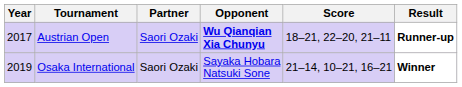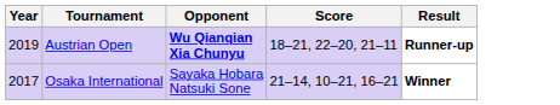- column: Partner | Saori Ozaki | Saori Ozaki
Austrian Open | Year: 2017 -> 2019
Osaka International | Year: 2019 -> 2017
